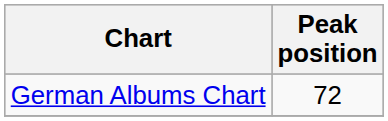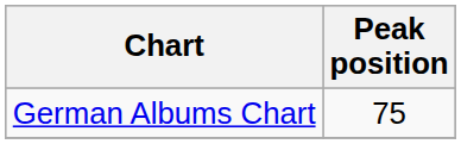German Albums Chart | Peak position: 72 -> 75
